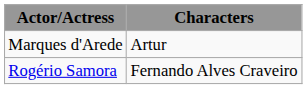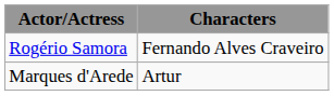rows swapped: Rogério Samora <-> Marques d'Arede
